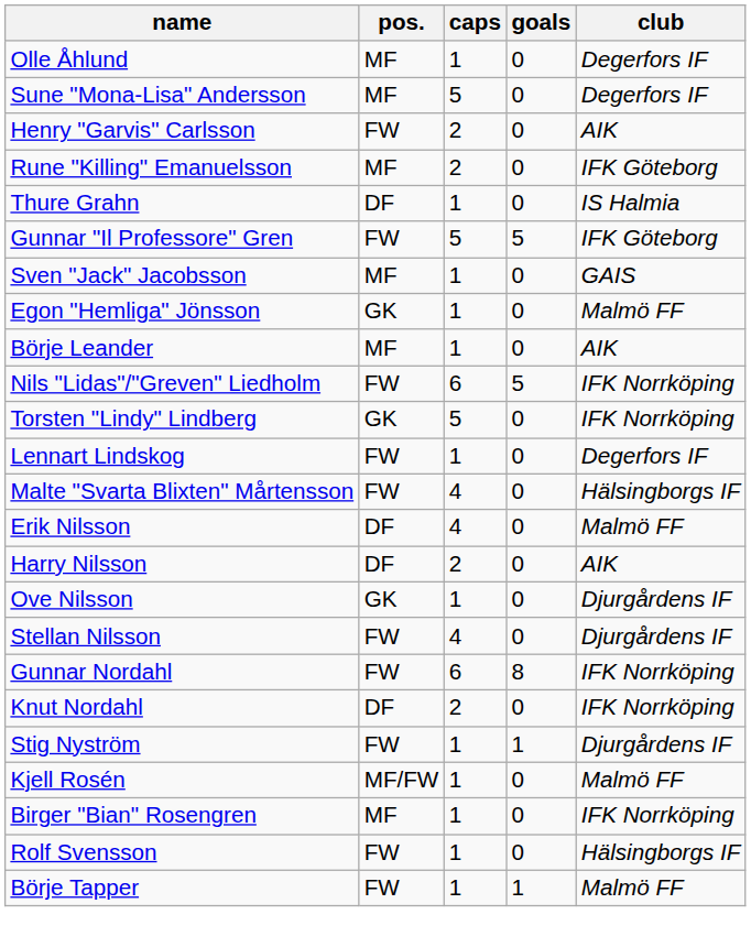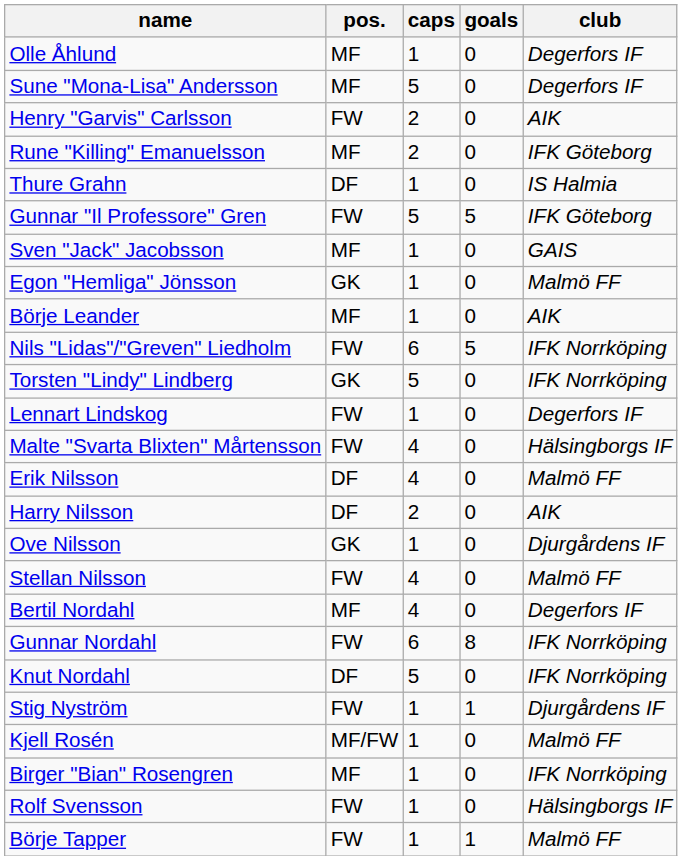Stellan Nilsson | club: Djurgårdens IF -> Malmö FF
+ row: Bertil Nordahl | MF | 4 | 0 | Degerfors IF
Knut Nordahl | caps: 2 -> 5
